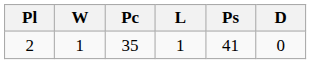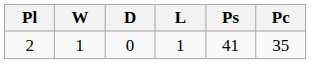columns swapped: D <-> Pc
